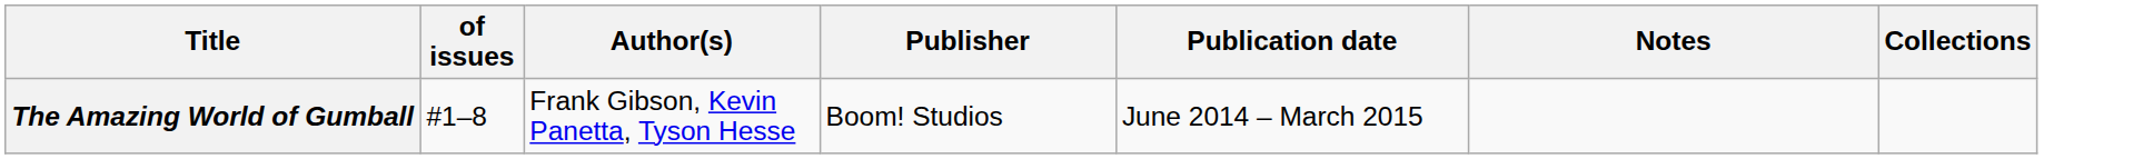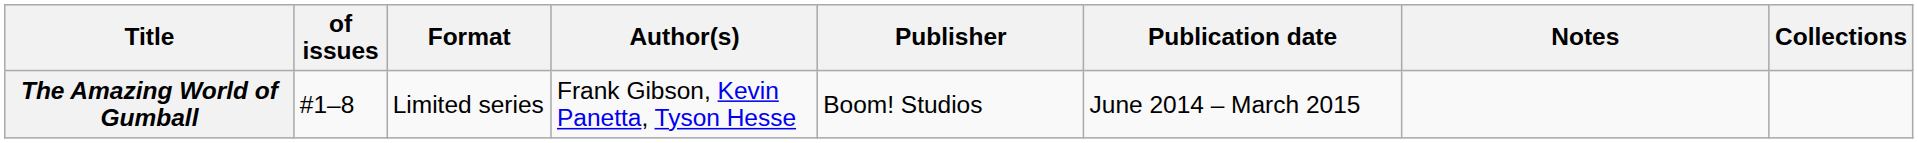+ column: Format | Limited series
